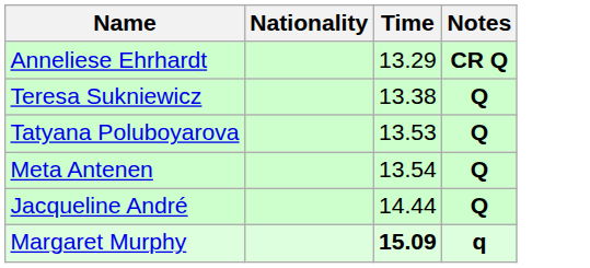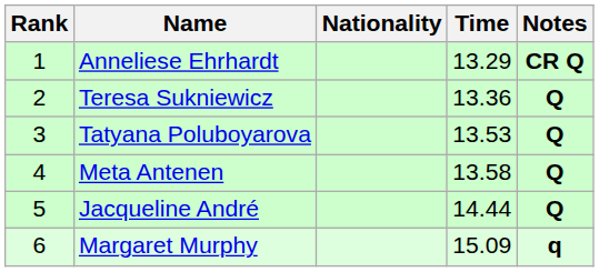+ column: Rank | 1 | 2 | 3 | 4 | 5 | 6
Teresa Sukniewicz | Time: 13.38 -> 13.36
Meta Antenen | Time: 13.54 -> 13.58
Margaret Murphy | Time: bold -> normal
